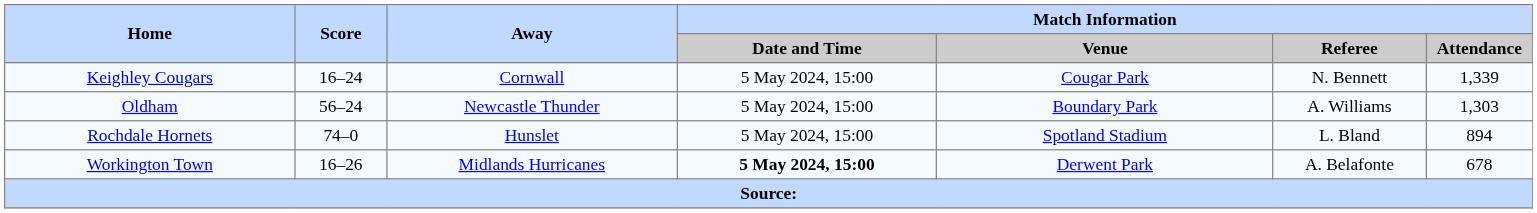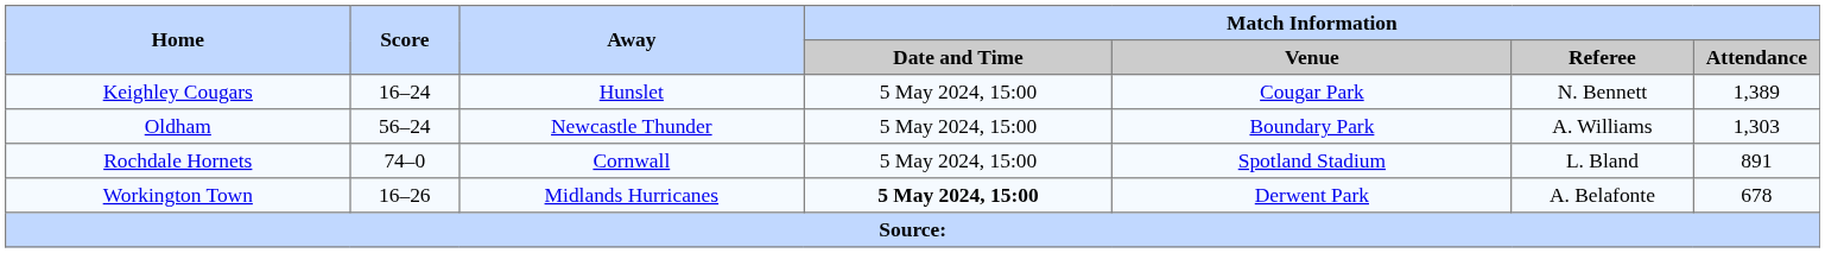Keighley Cougars | Away: Cornwall -> Hunslet
Keighley Cougars | Match Information / Attendance: 1,339 -> 1,389
Rochdale Hornets | Away: Hunslet -> Cornwall
Rochdale Hornets | Match Information / Attendance: 894 -> 891
